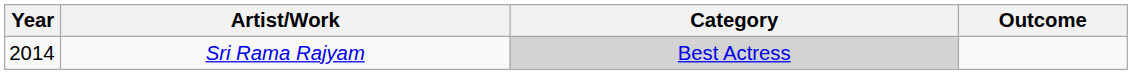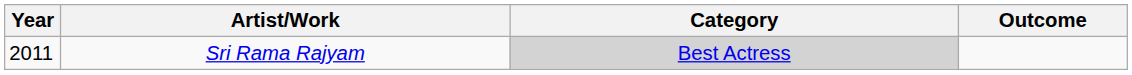Sri Rama Rajyam | Year: 2014 -> 2011
